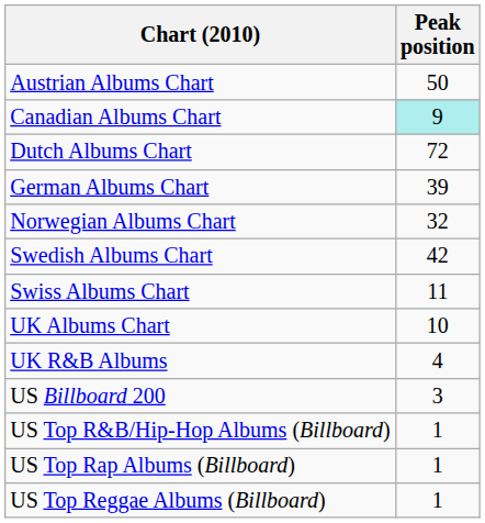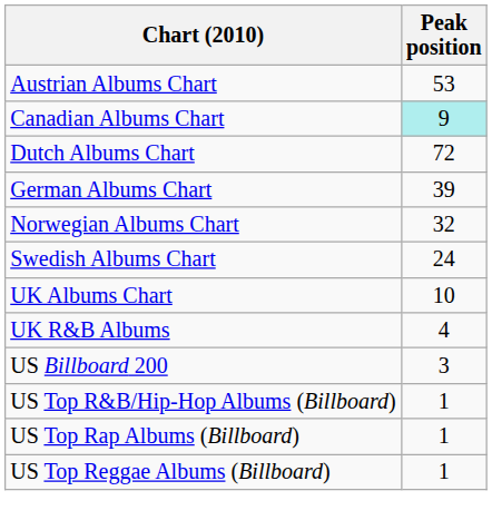Austrian Albums Chart | Peak position: 50 -> 53
Swedish Albums Chart | Peak position: 42 -> 24
- row: Swiss Albums Chart | 11
